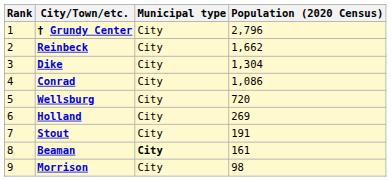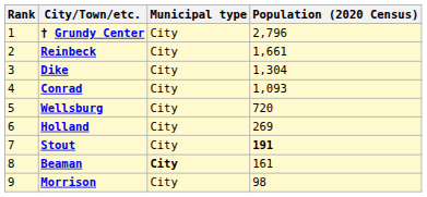Reinbeck | Population (2020 Census): 1,662 -> 1,661
Conrad | Population (2020 Census): 1,086 -> 1,093
Stout | Population (2020 Census): normal -> bold
